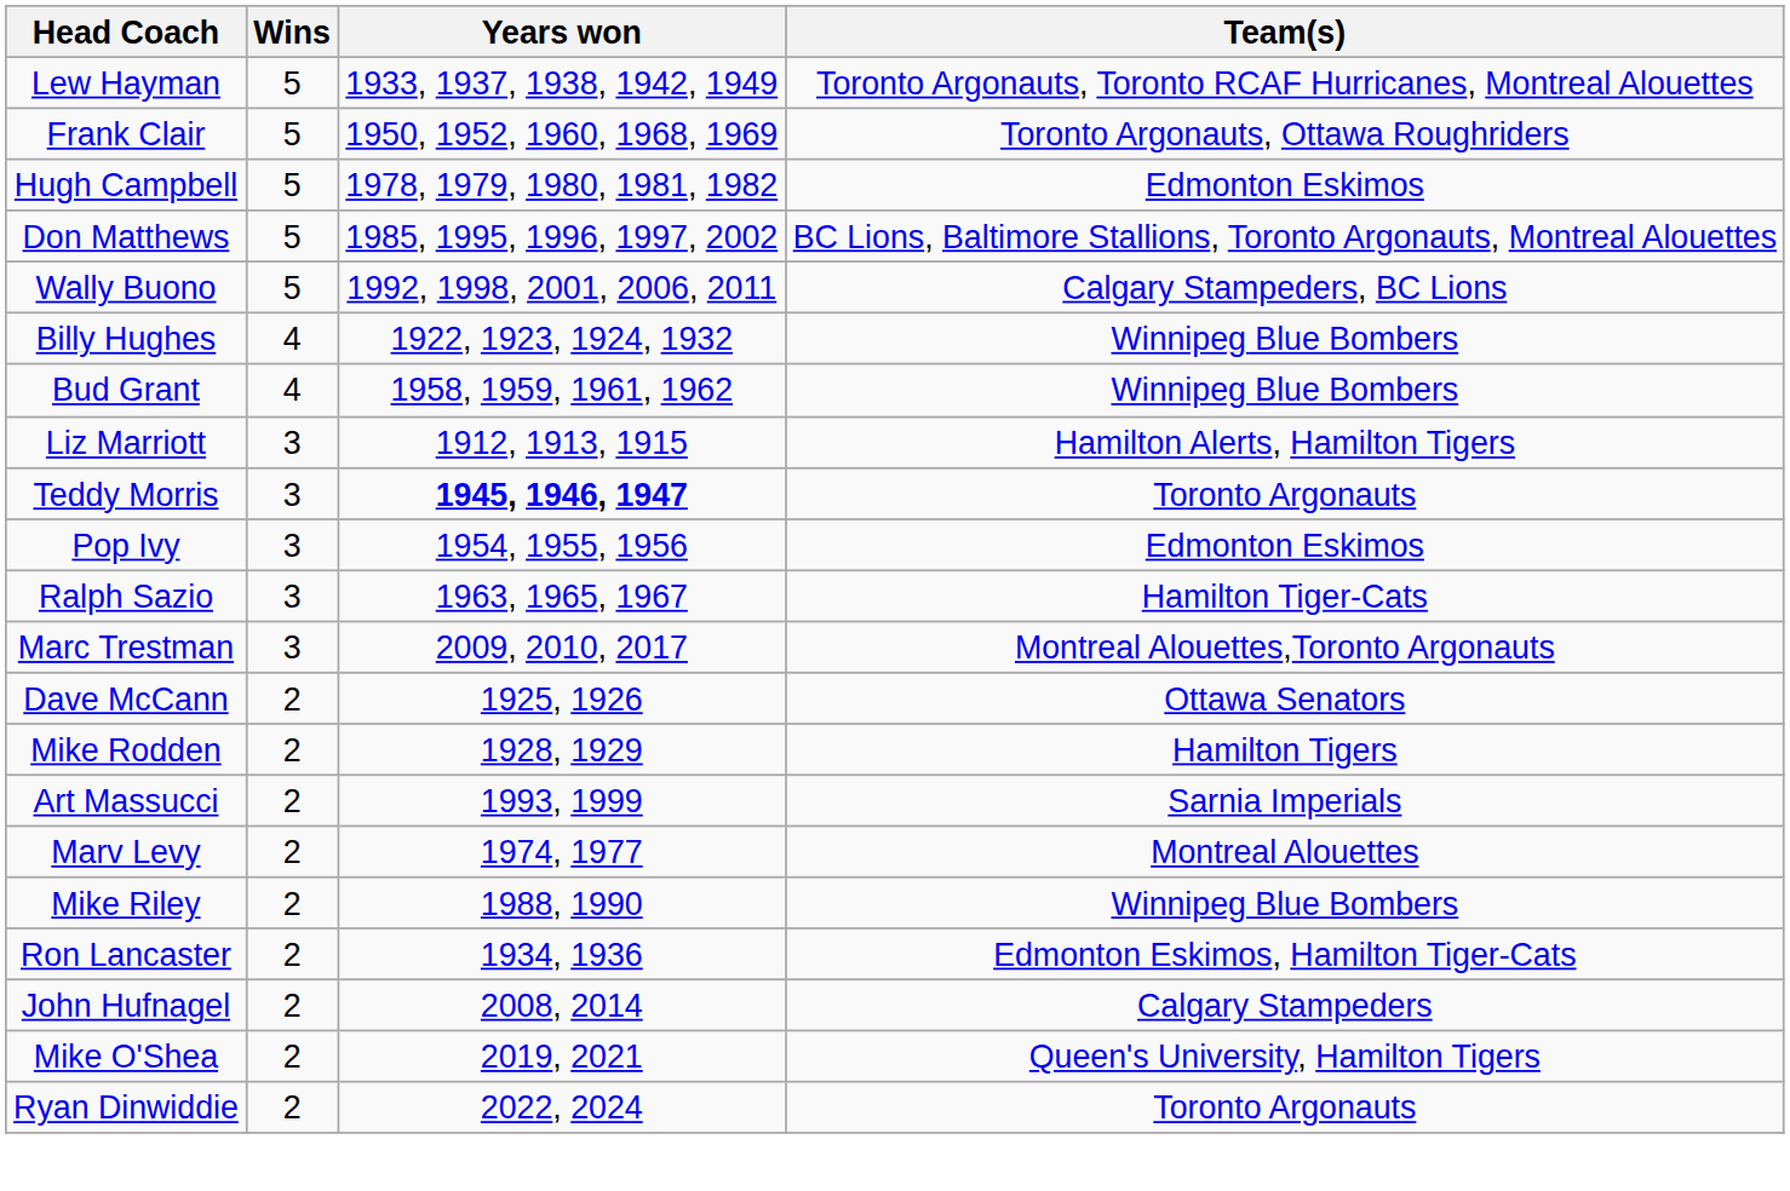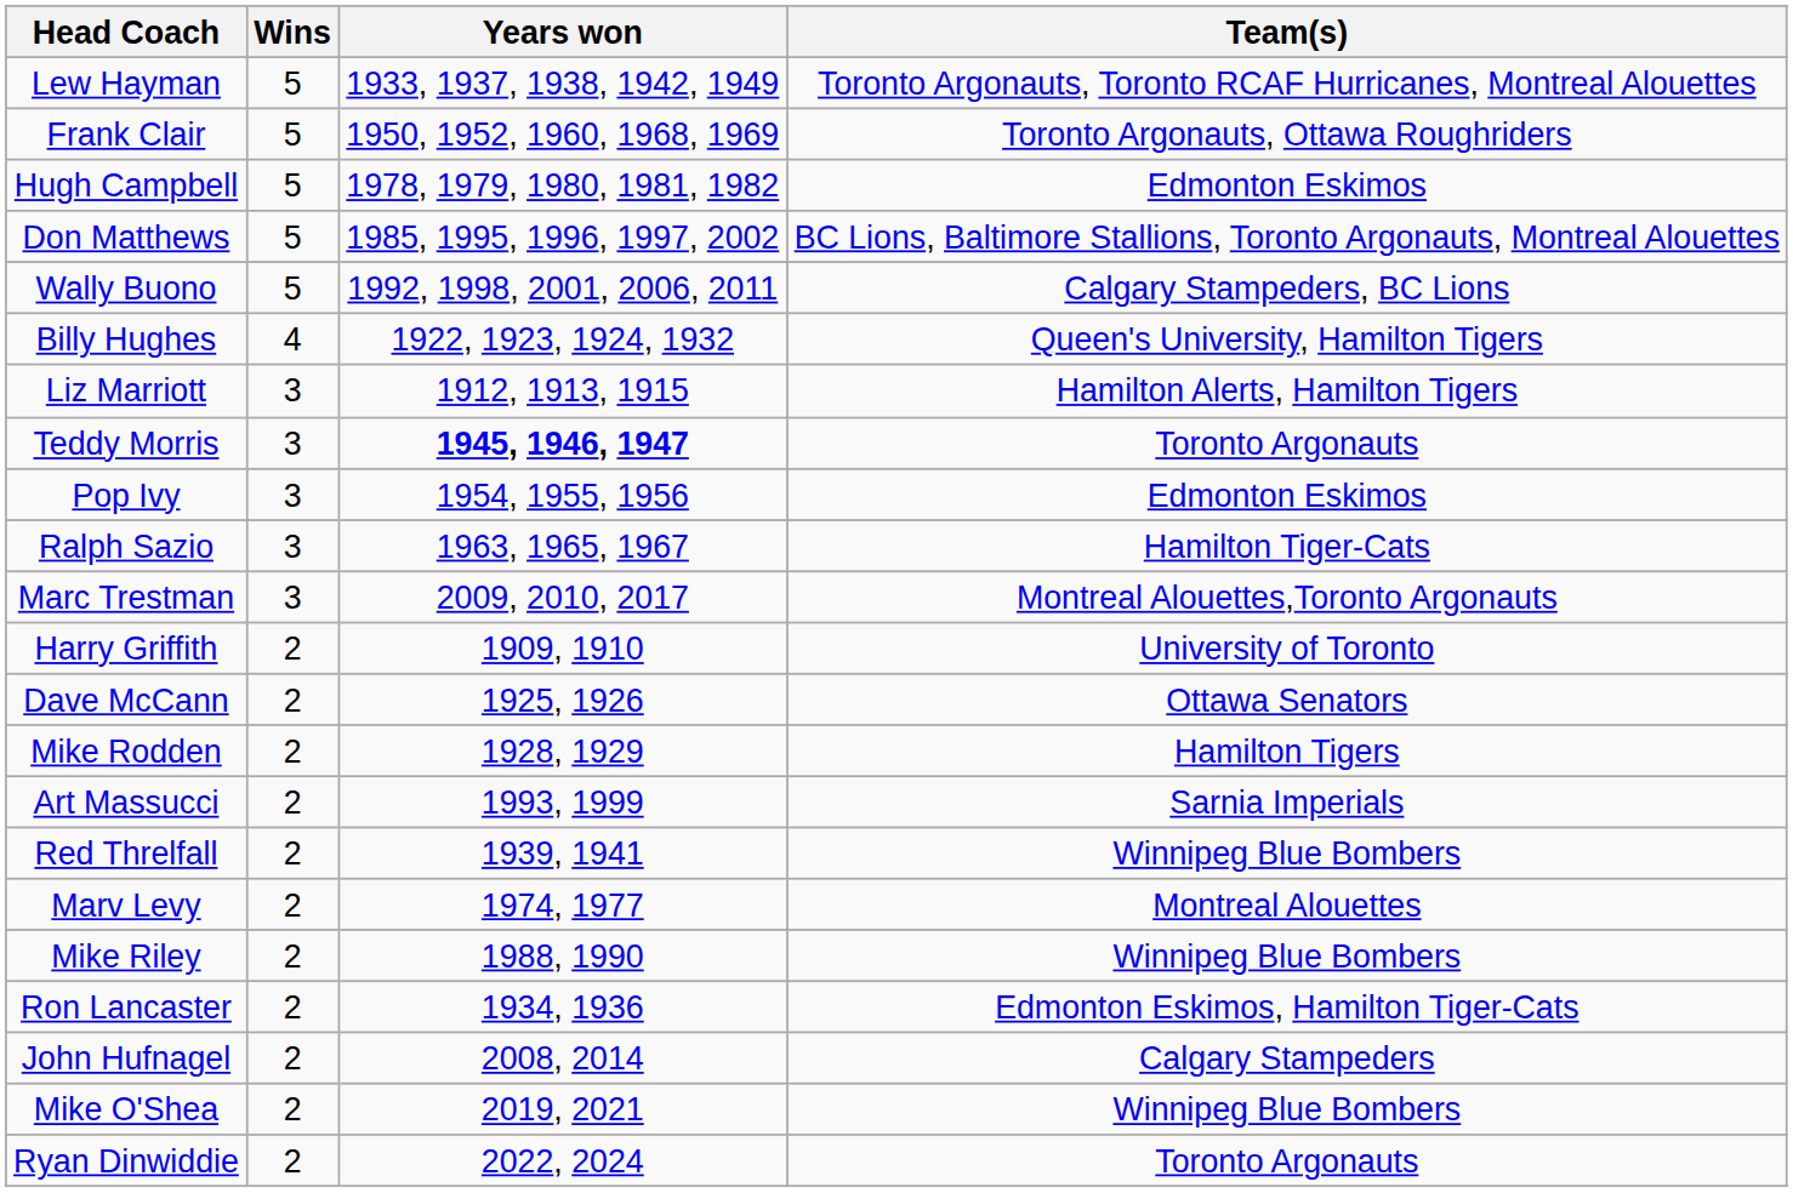Billy Hughes | Team(s): Winnipeg Blue Bombers -> Queen's University, Hamilton Tigers
- row: Bud Grant | 4 | 1958, 1959, 1961, 1962 | Winnipeg Blue Bombers
+ row: Harry Griffith | 2 | 1909, 1910 | University of Toronto
+ row: Red Threlfall | 2 | 1939, 1941 | Winnipeg Blue Bombers
Mike O'Shea | Team(s): Queen's University, Hamilton Tigers -> Winnipeg Blue Bombers
